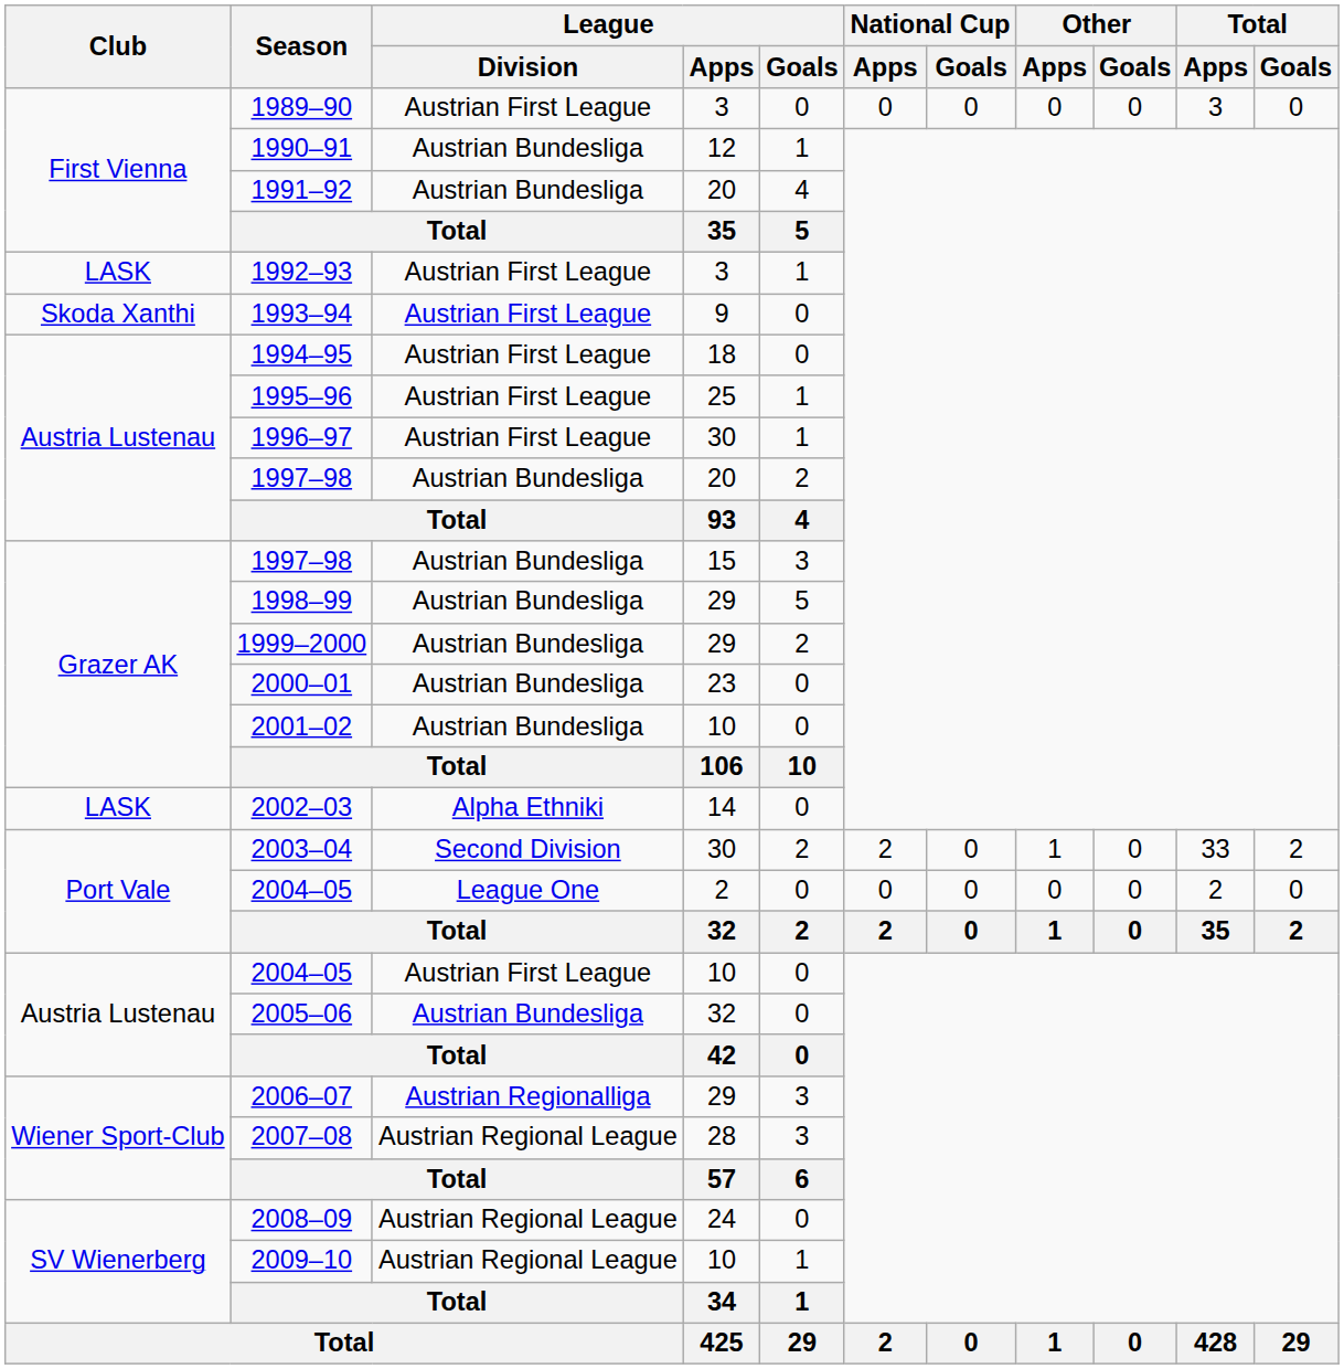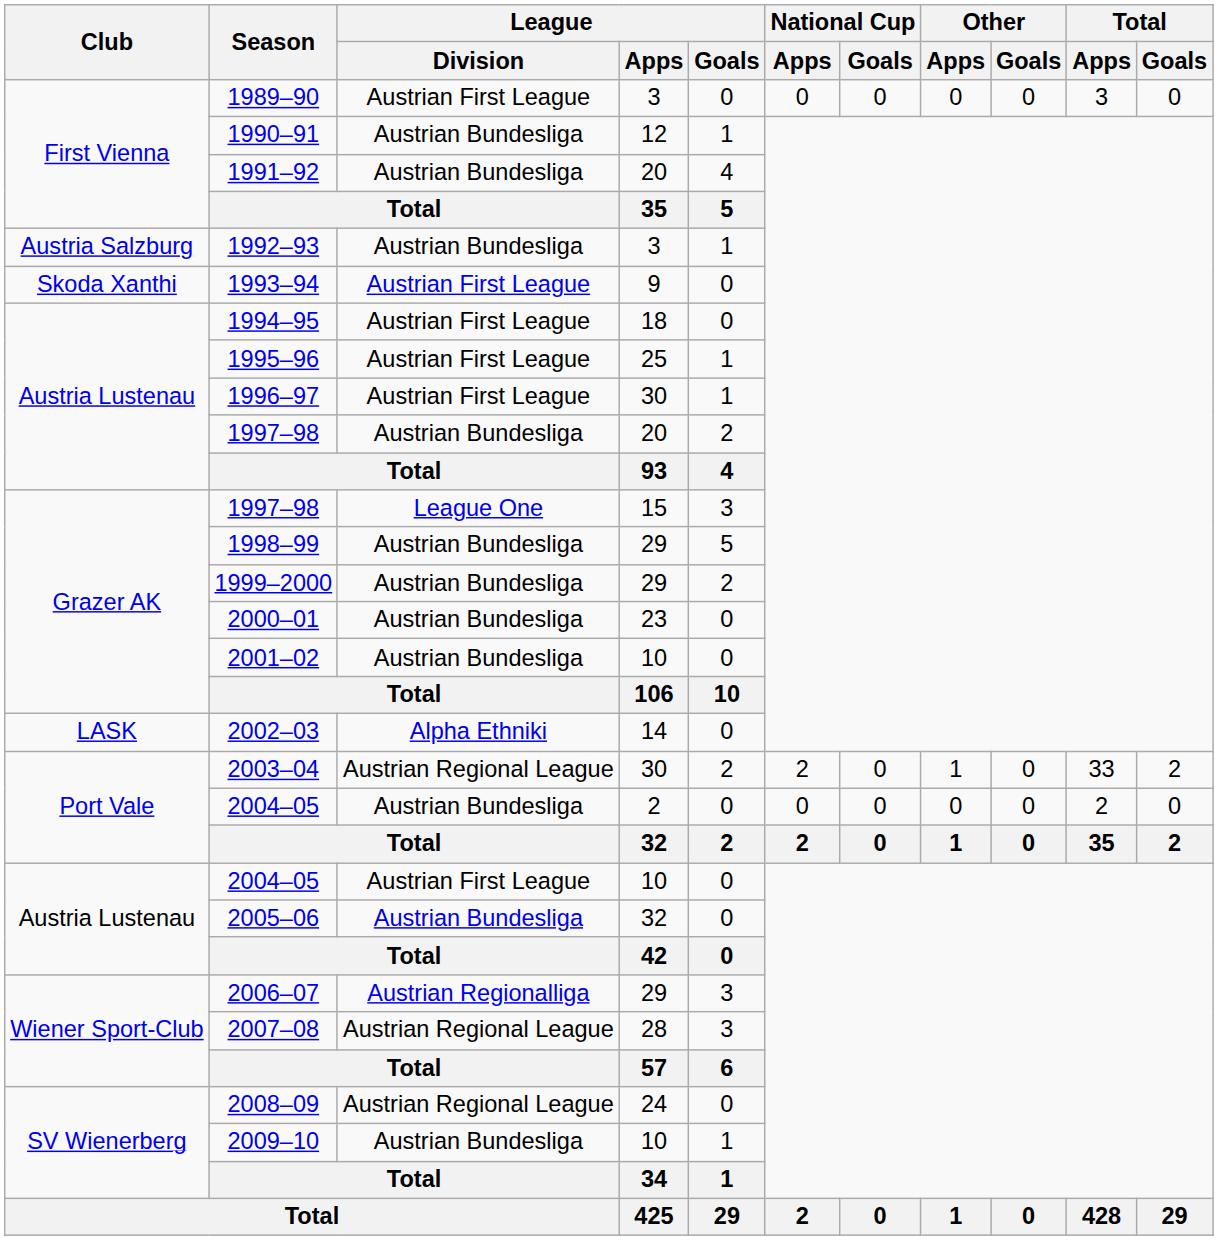1992–93 | Club: LASK -> Austria Salzburg
1992–93 | League / Division: Austrian First League -> Austrian Bundesliga
1997–98 / 15 | League / Division: Austrian Bundesliga -> League One
2003–04 | League / Division: Second Division -> Austrian Regional League
2004–05 / 2 | League / Division: League One -> Austrian Bundesliga
2009–10 | League / Division: Austrian Regional League -> Austrian Bundesliga
